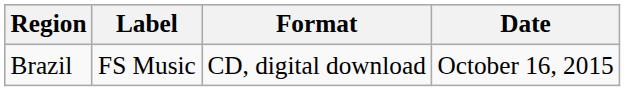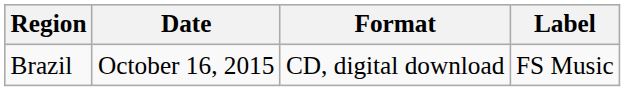columns swapped: Date <-> Label
